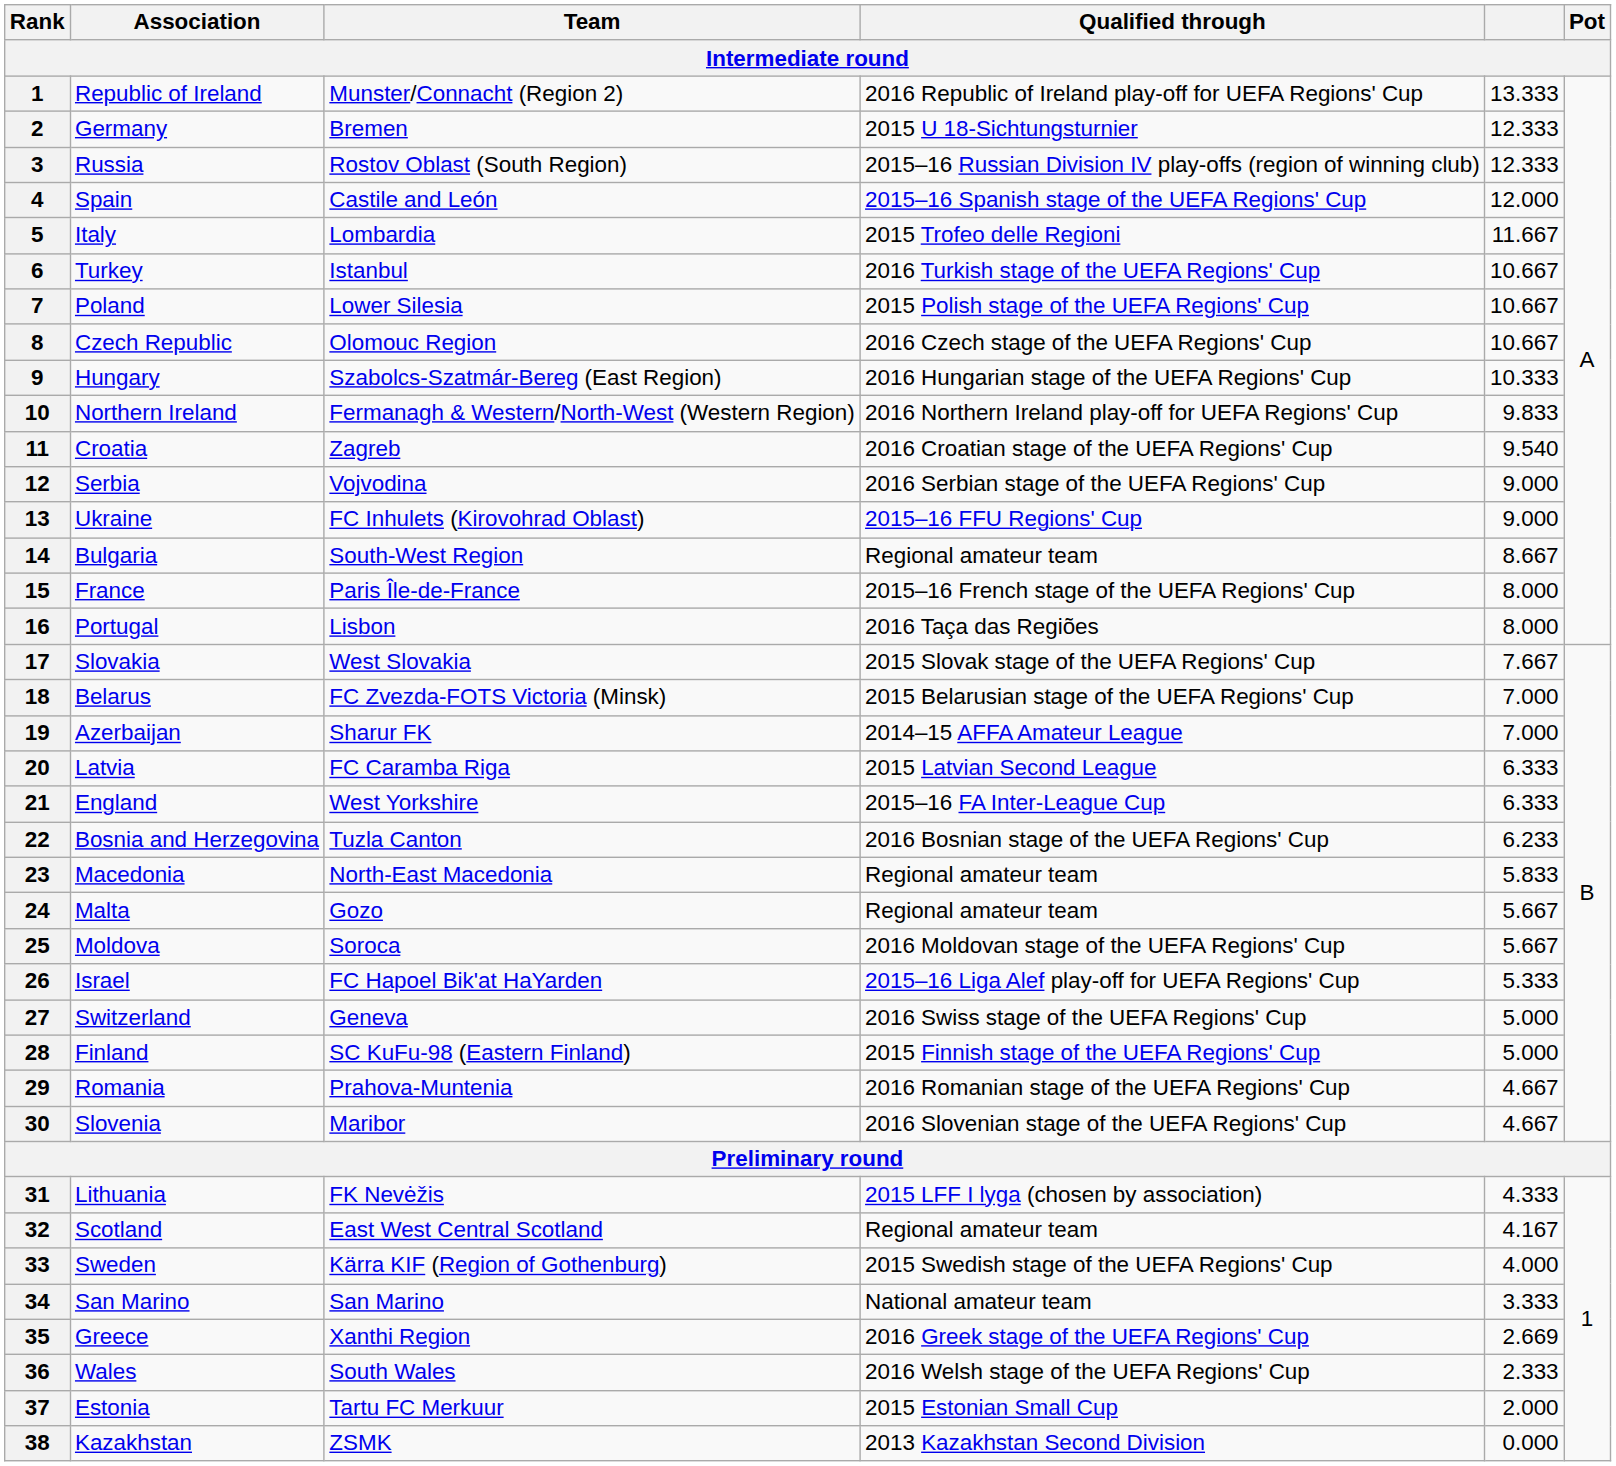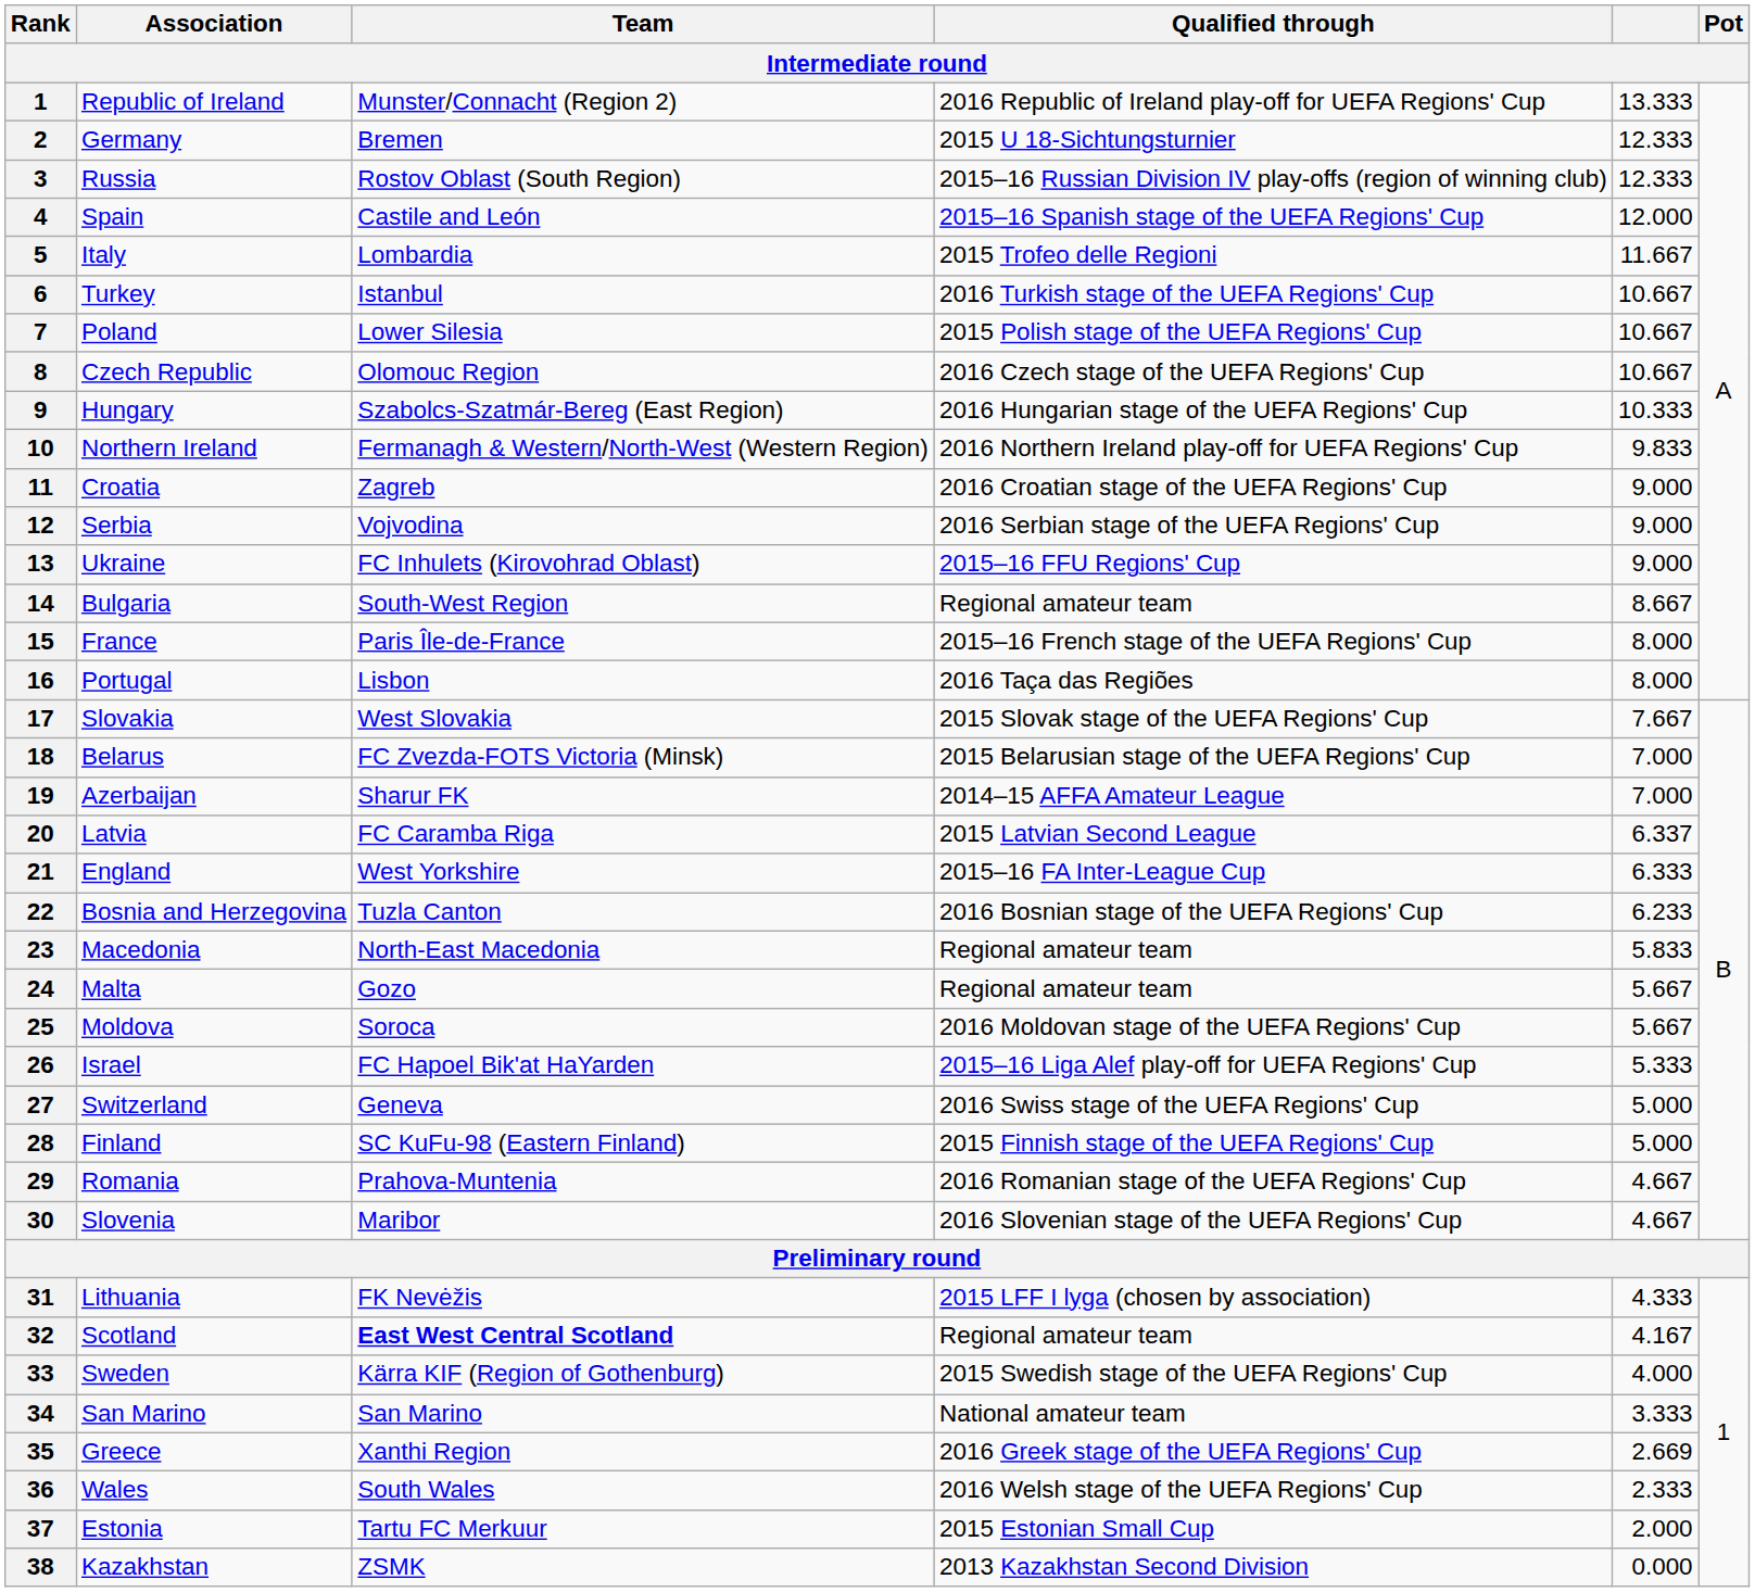11 | column 5: 9.540 -> 9.000
20 | column 5: 6.333 -> 6.337
32 | Team: normal -> bold
